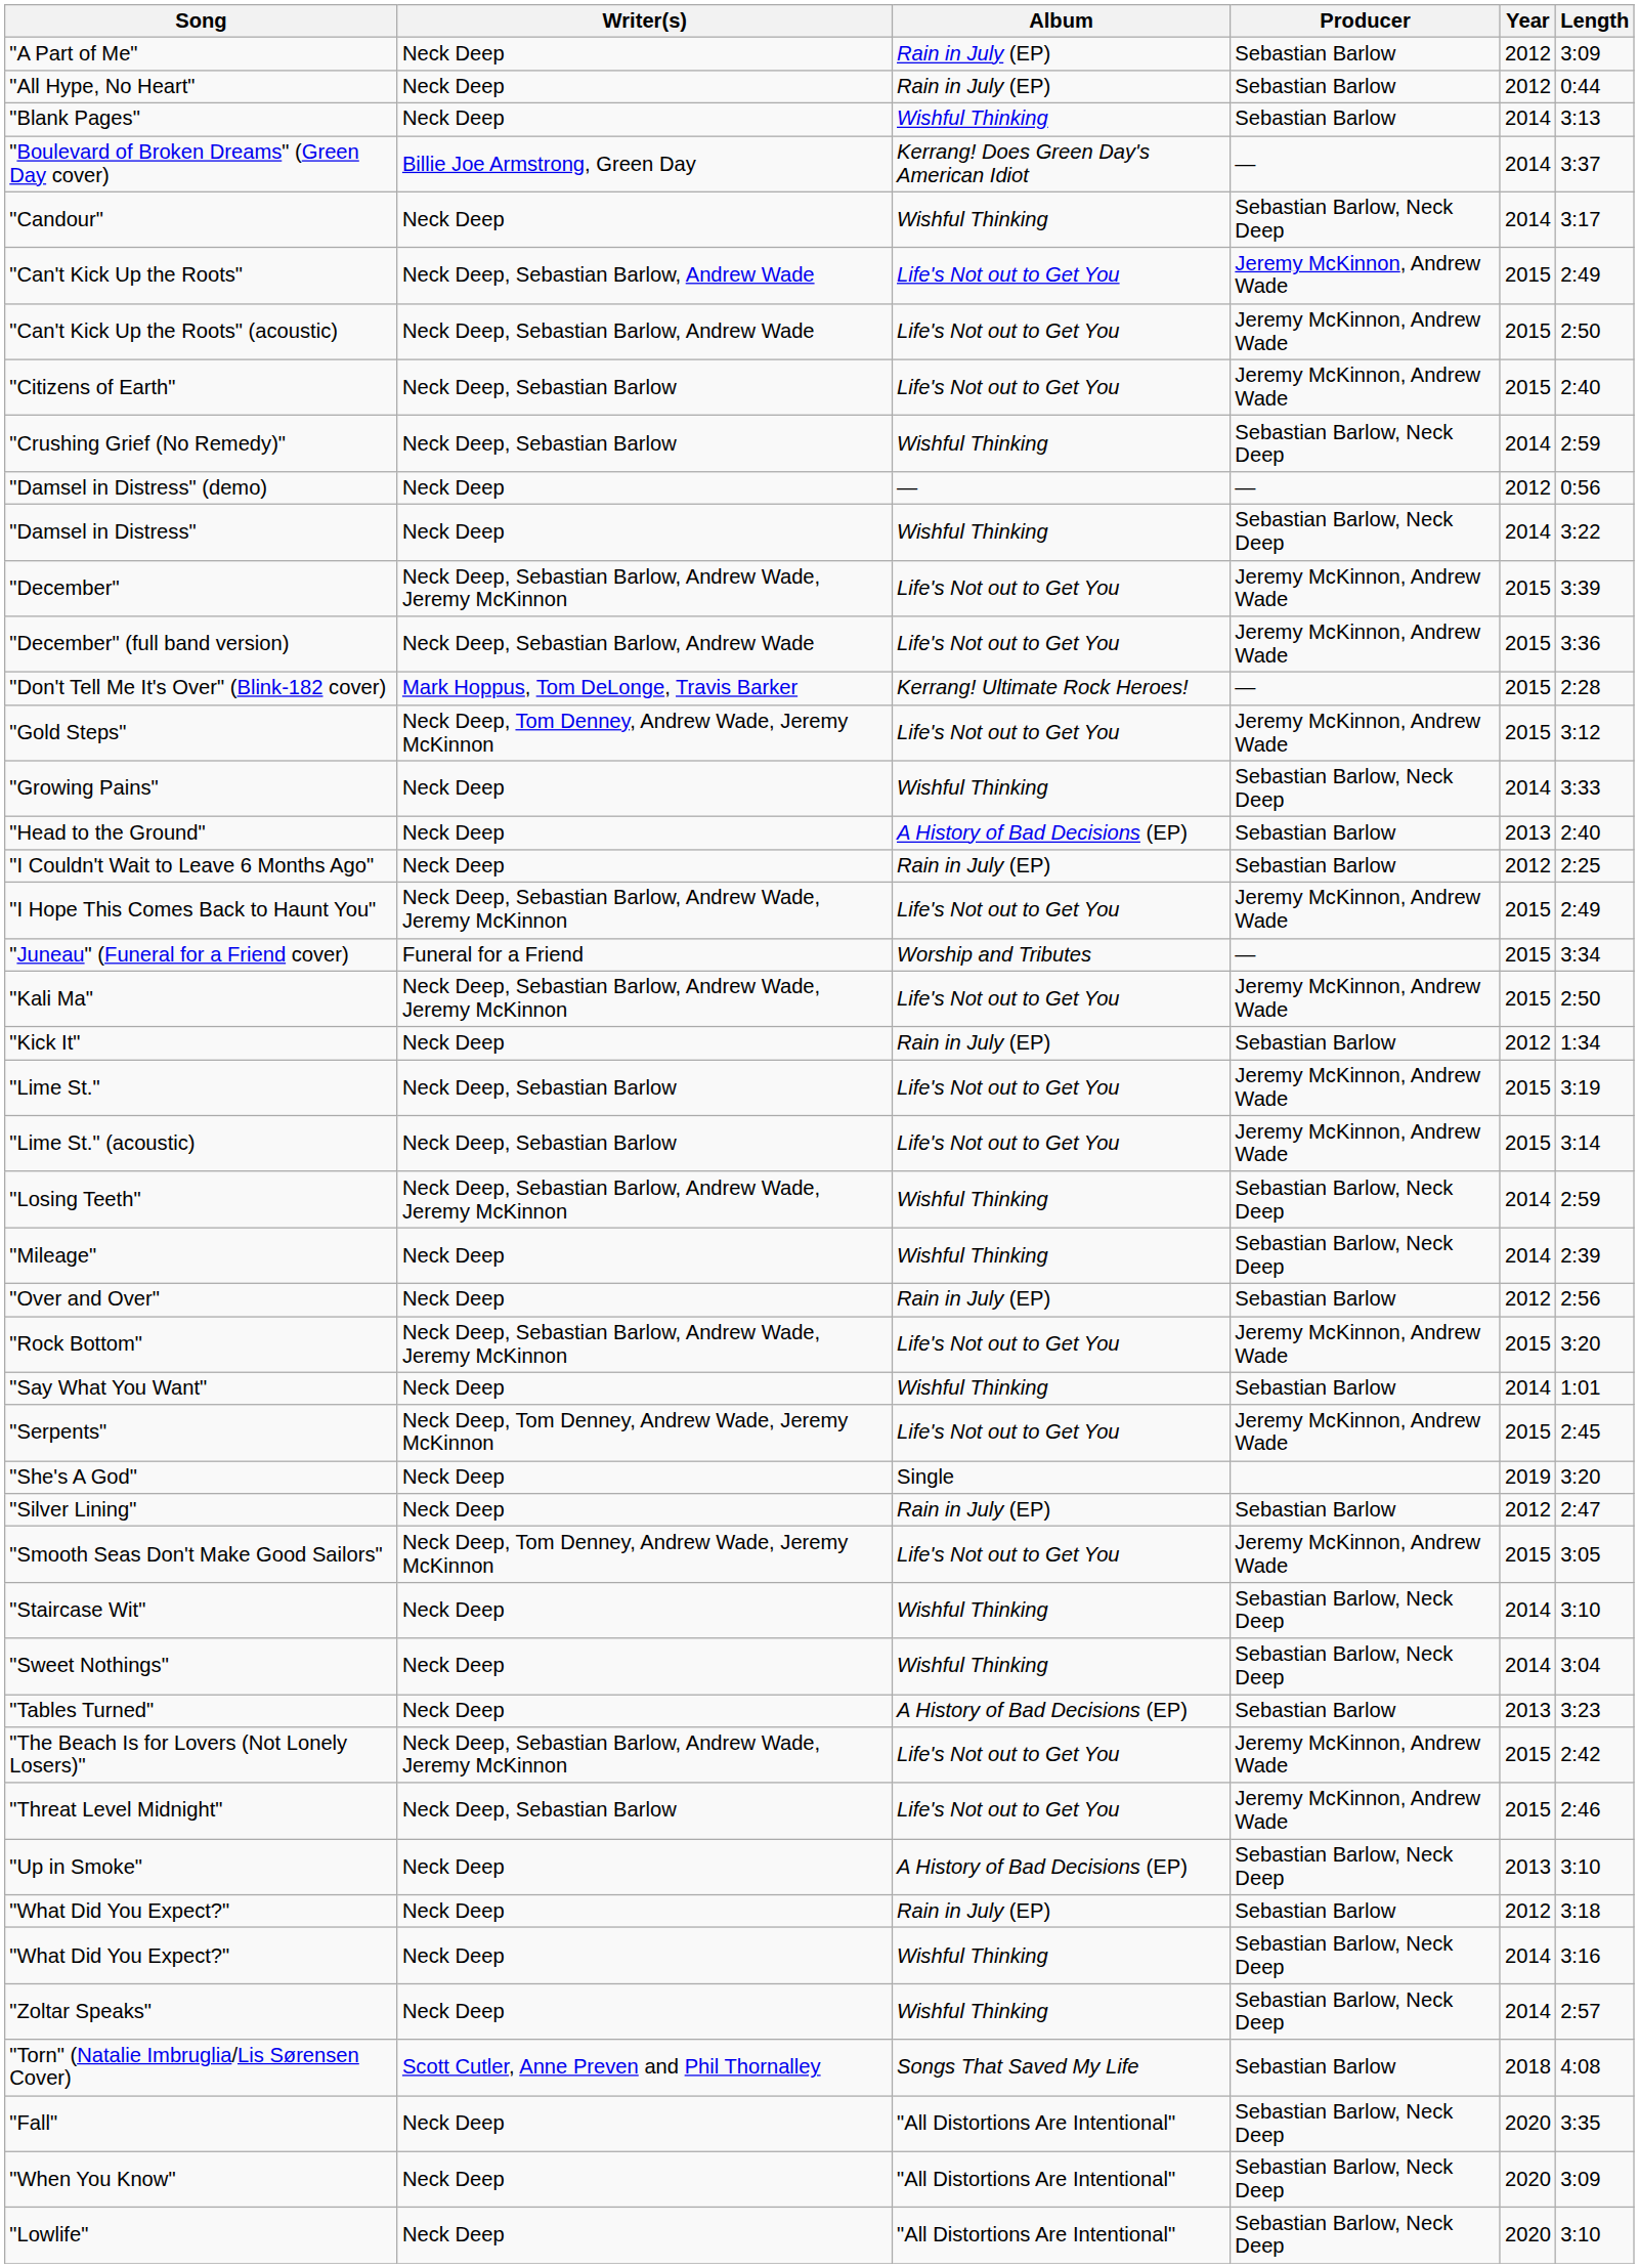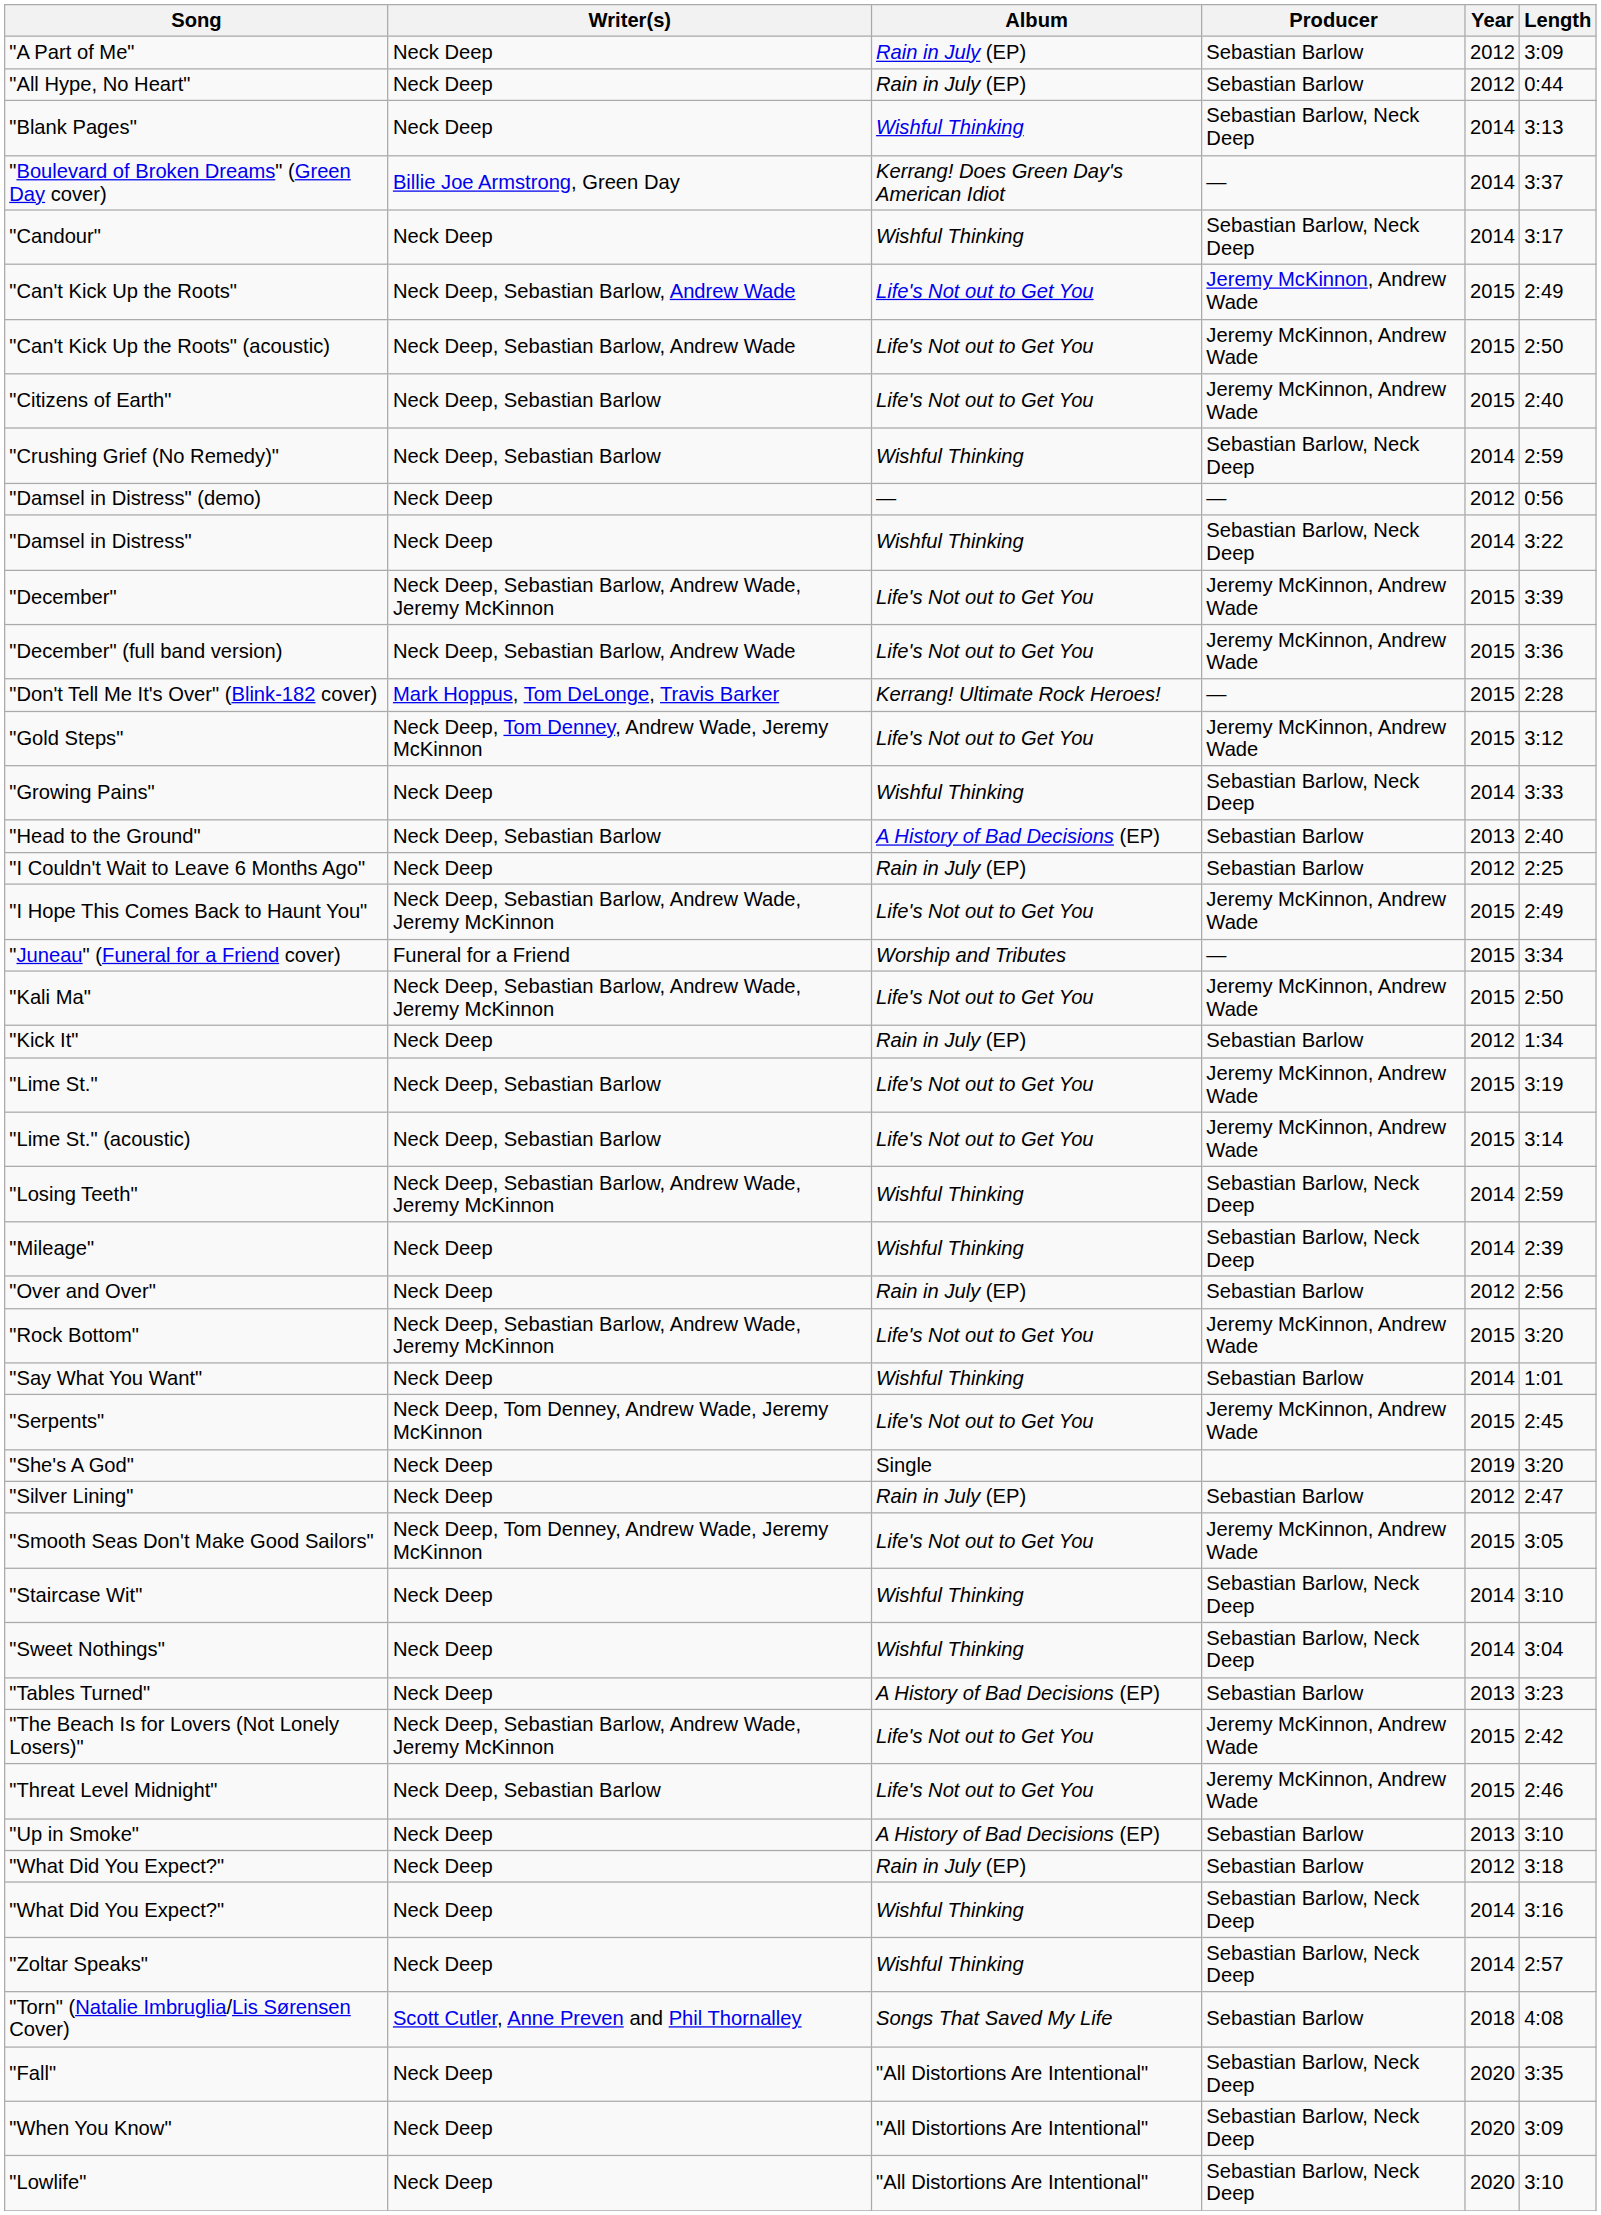"Blank Pages" | Producer: Sebastian Barlow -> Sebastian Barlow, Neck Deep
"Head to the Ground" | Writer(s): Neck Deep -> Neck Deep, Sebastian Barlow
"Up in Smoke" | Producer: Sebastian Barlow, Neck Deep -> Sebastian Barlow
